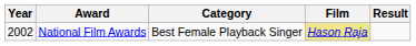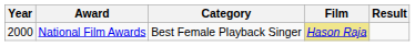National Film Awards | Year: 2002 -> 2000
